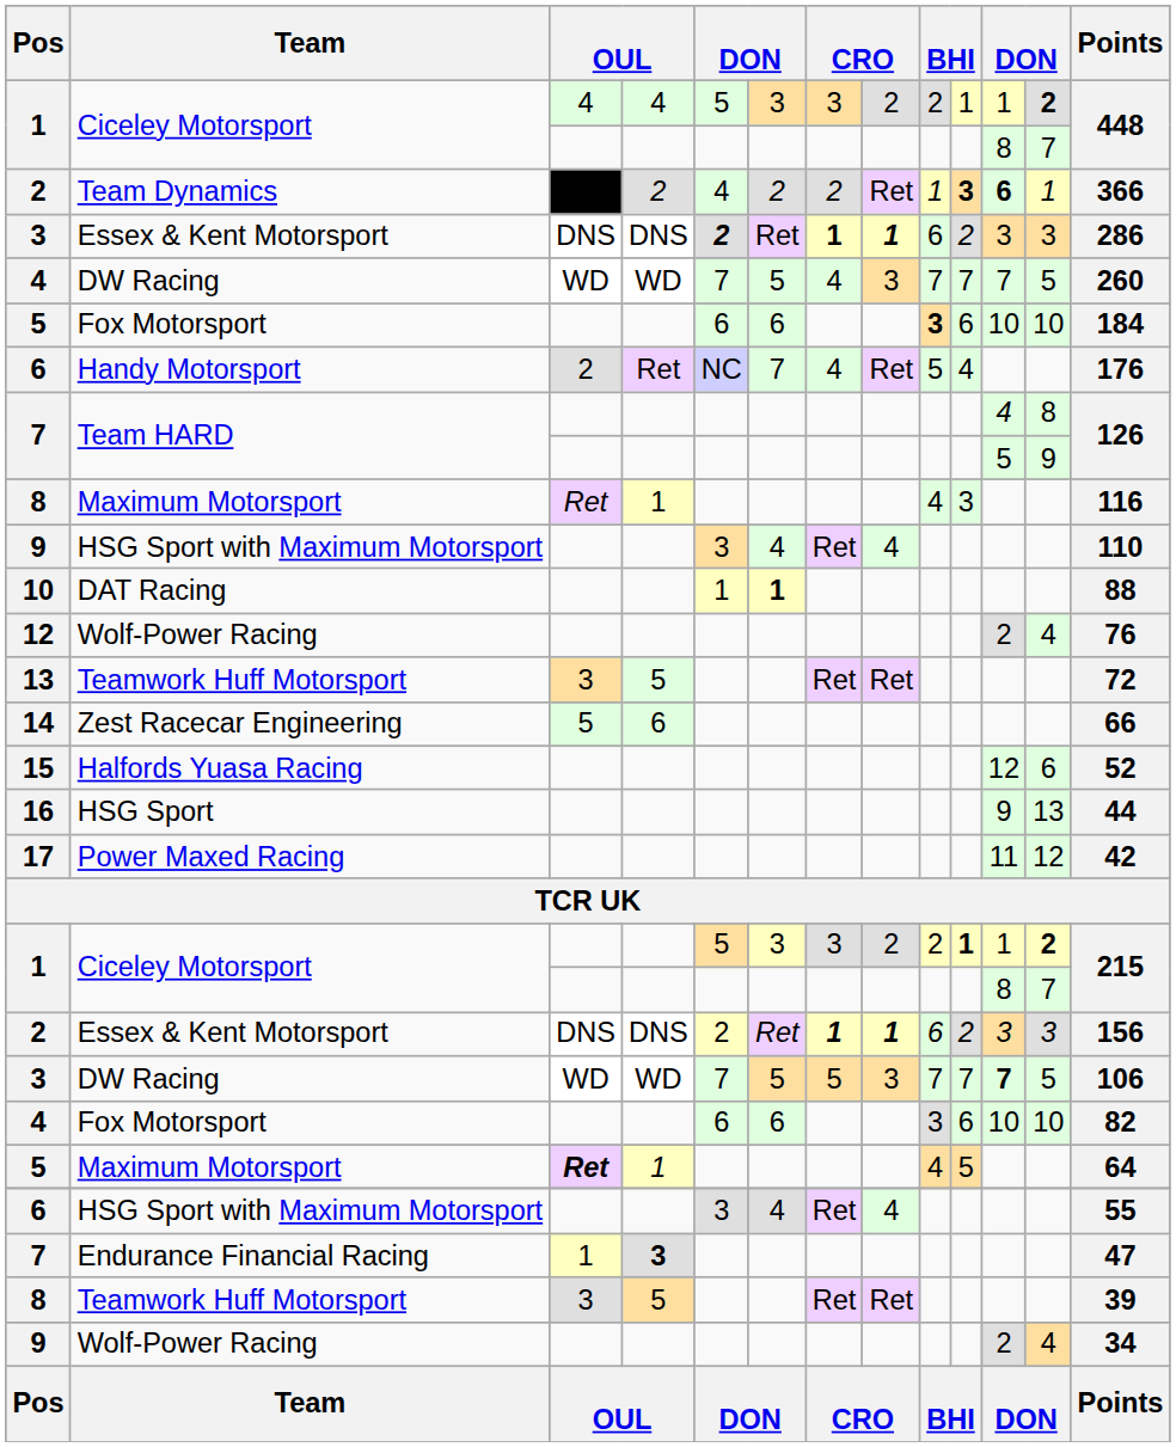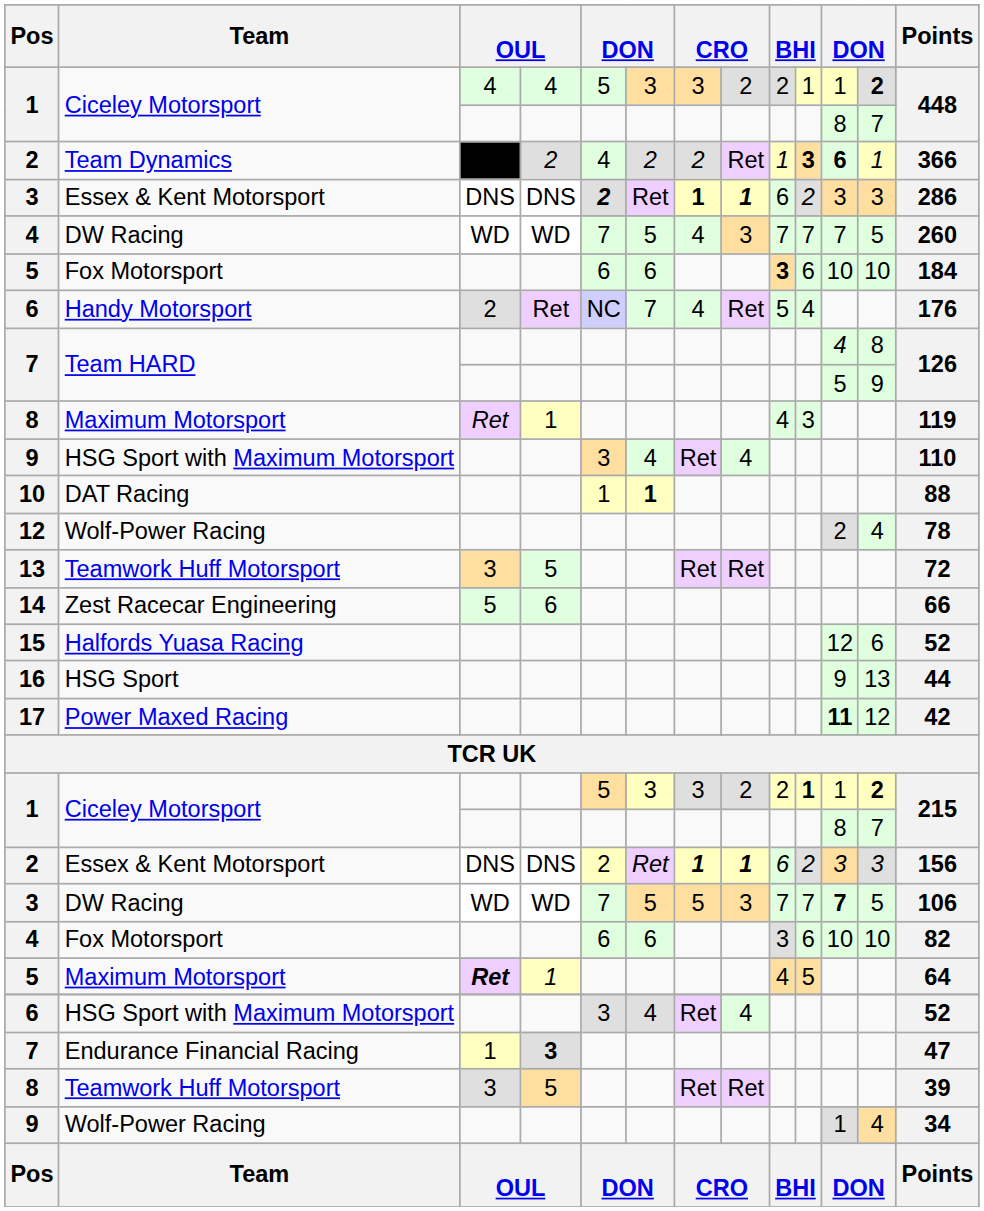8 / Maximum Motorsport | Points: 116 -> 119
12 / Wolf-Power Racing | Points: 76 -> 78
Power Maxed Racing | column 11: normal -> bold
6 / HSG Sport with Maximum Motorsport | Points: 55 -> 52
9 / Wolf-Power Racing | column 11: 2 -> 1
